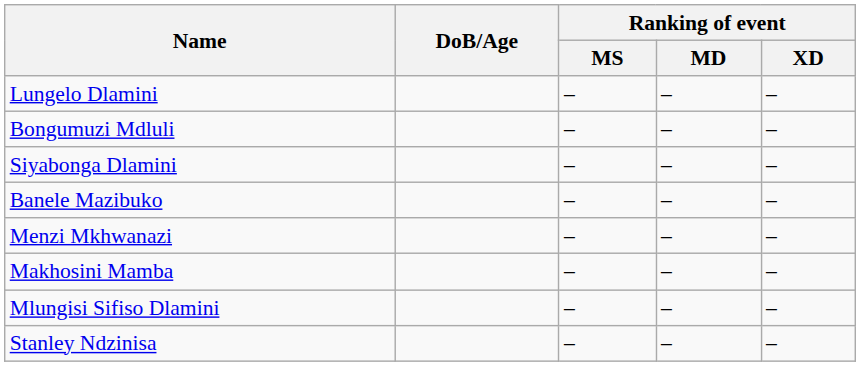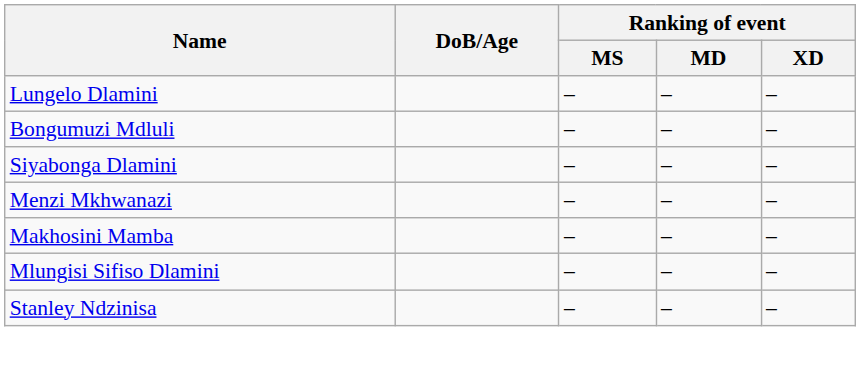- row: Banele Mazibuko | – | – | –
